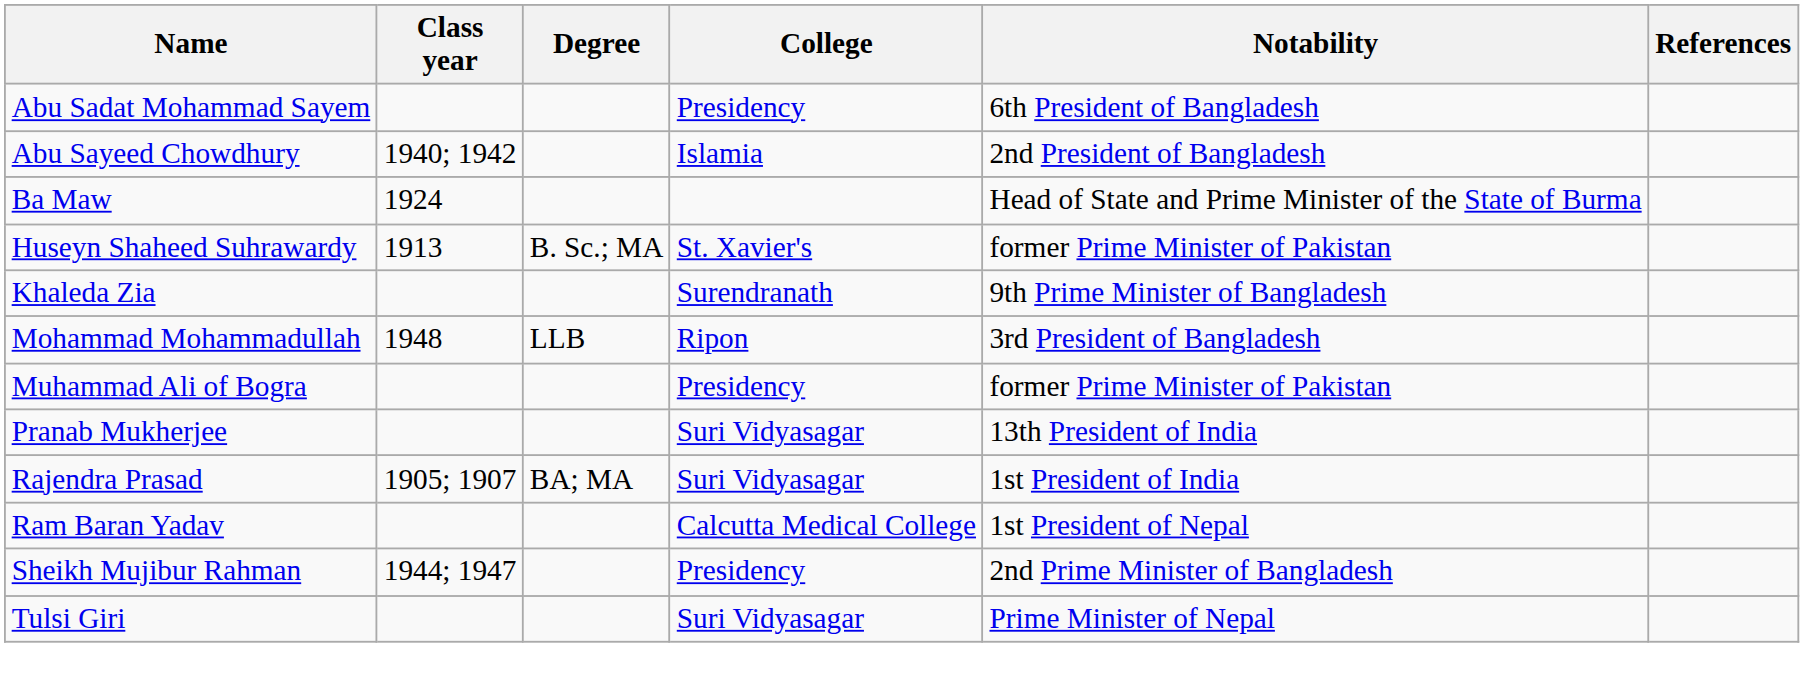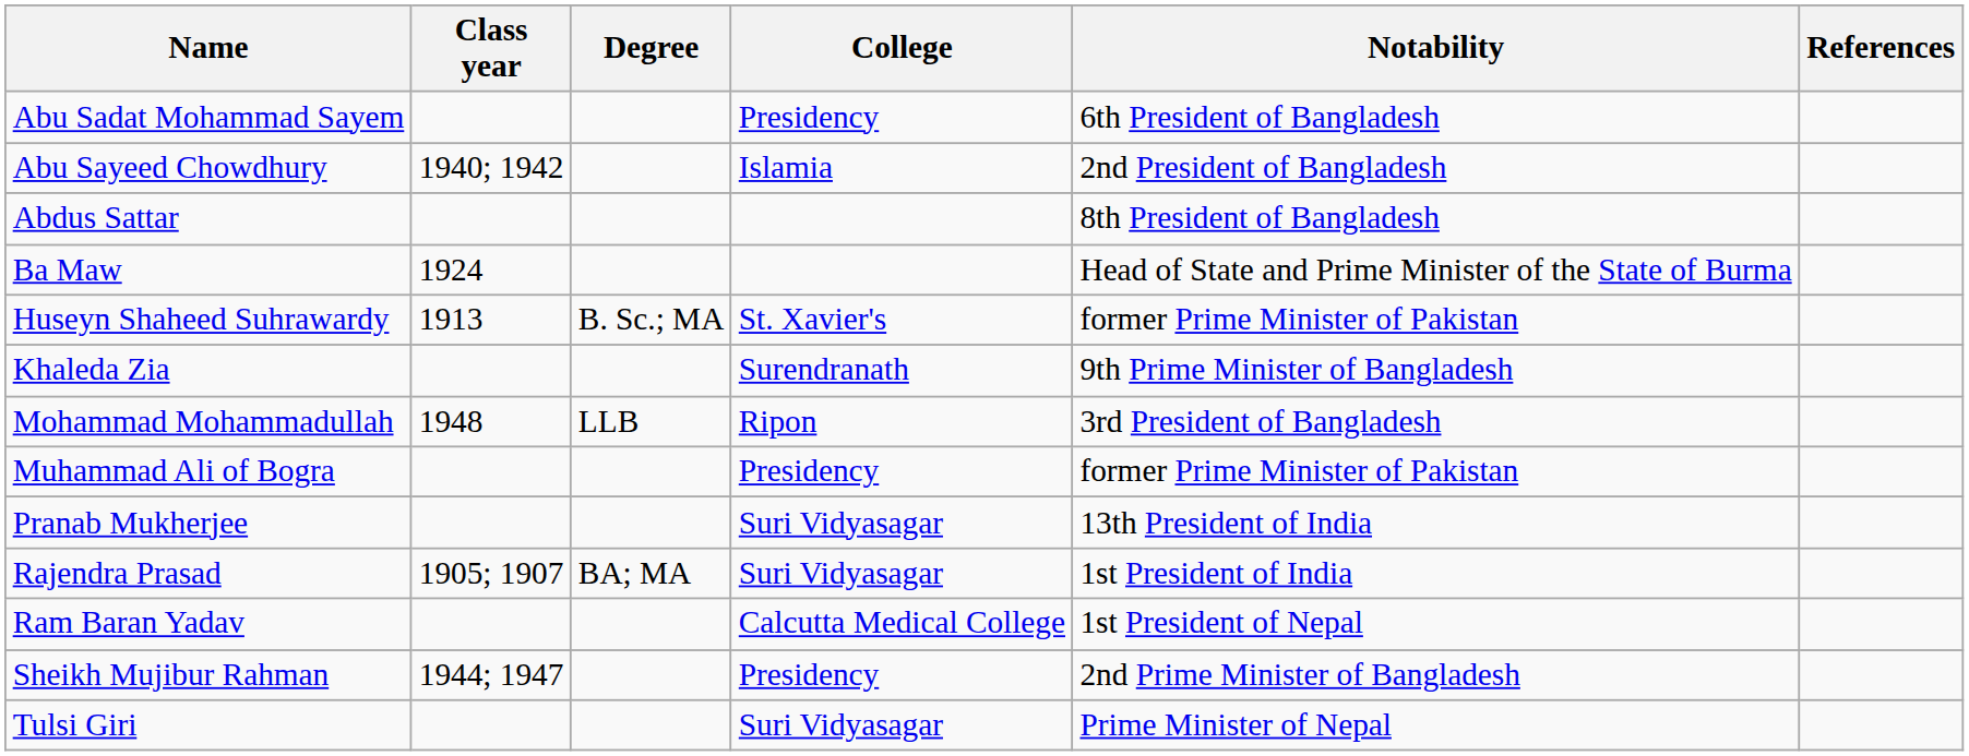+ row: Abdus Sattar | 8th President of Bangladesh
